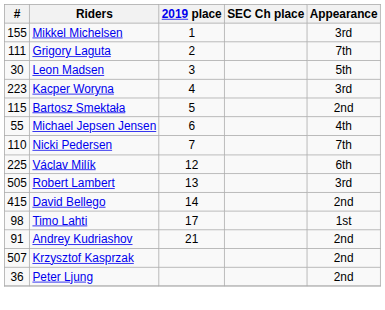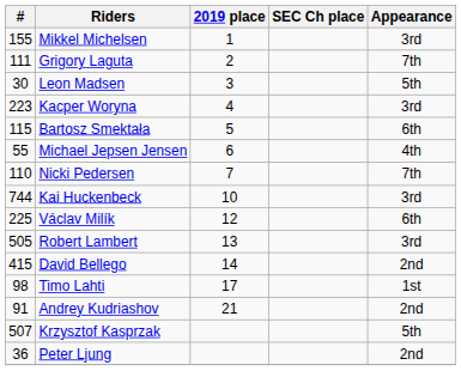Bartosz Smektała | Appearance: 2nd -> 6th
+ row: 744 | Kai Huckenbeck | 10 | 3rd
Krzysztof Kasprzak | Appearance: 2nd -> 5th
